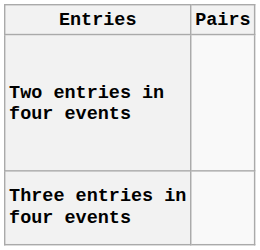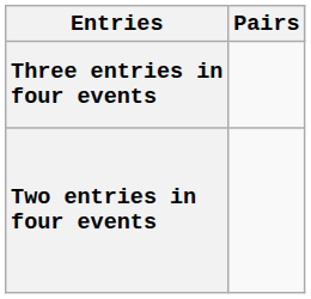rows swapped: Three entries in four events <-> Two entries in four events
